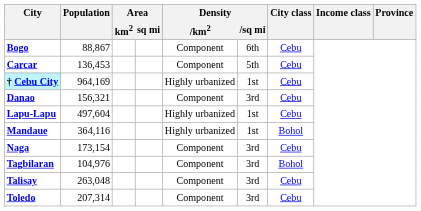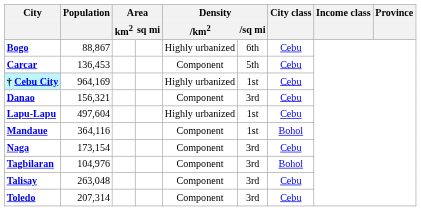Bogo | Density / km2: Component -> Highly urbanized
Mandaue | Density / km2: Highly urbanized -> Component
